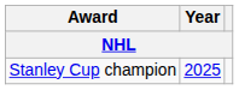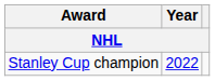Stanley Cup champion | Year: 2025 -> 2022
